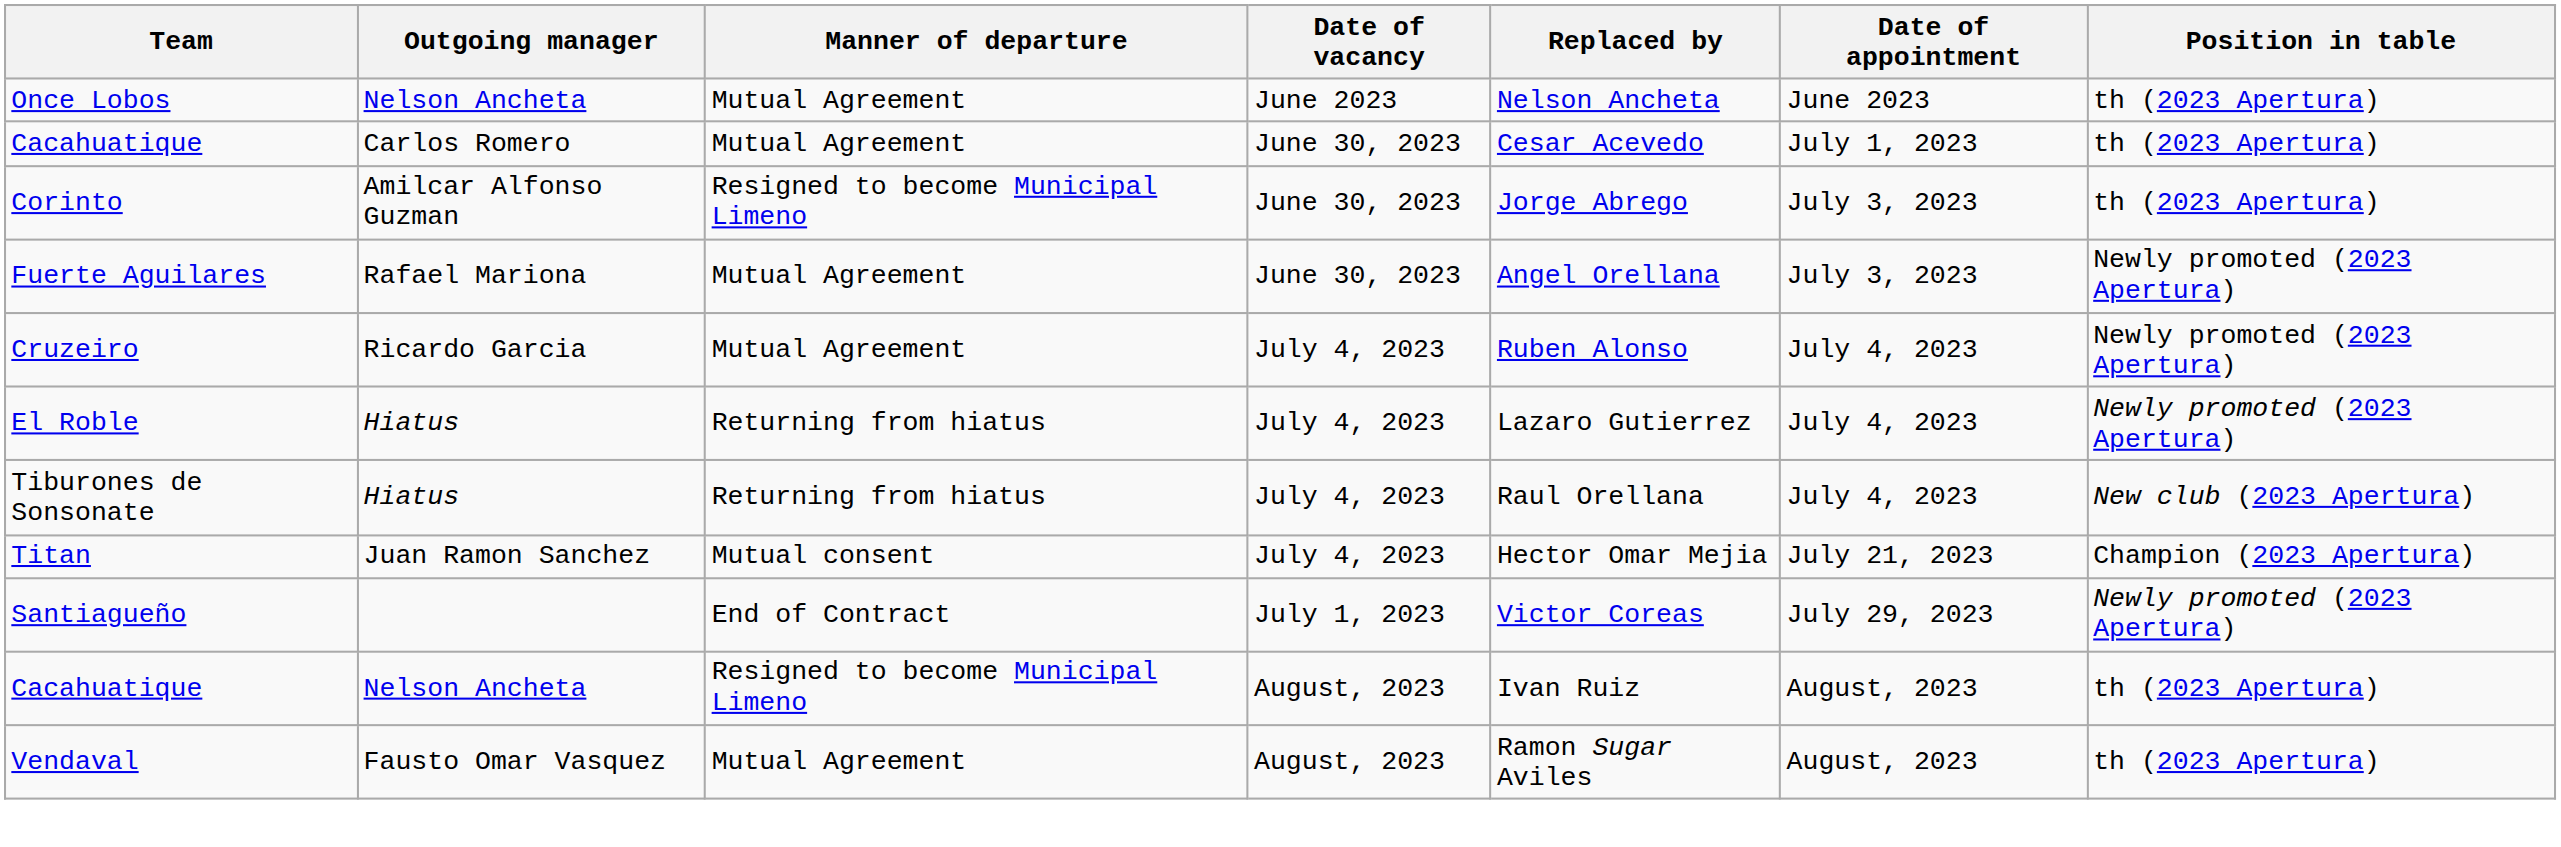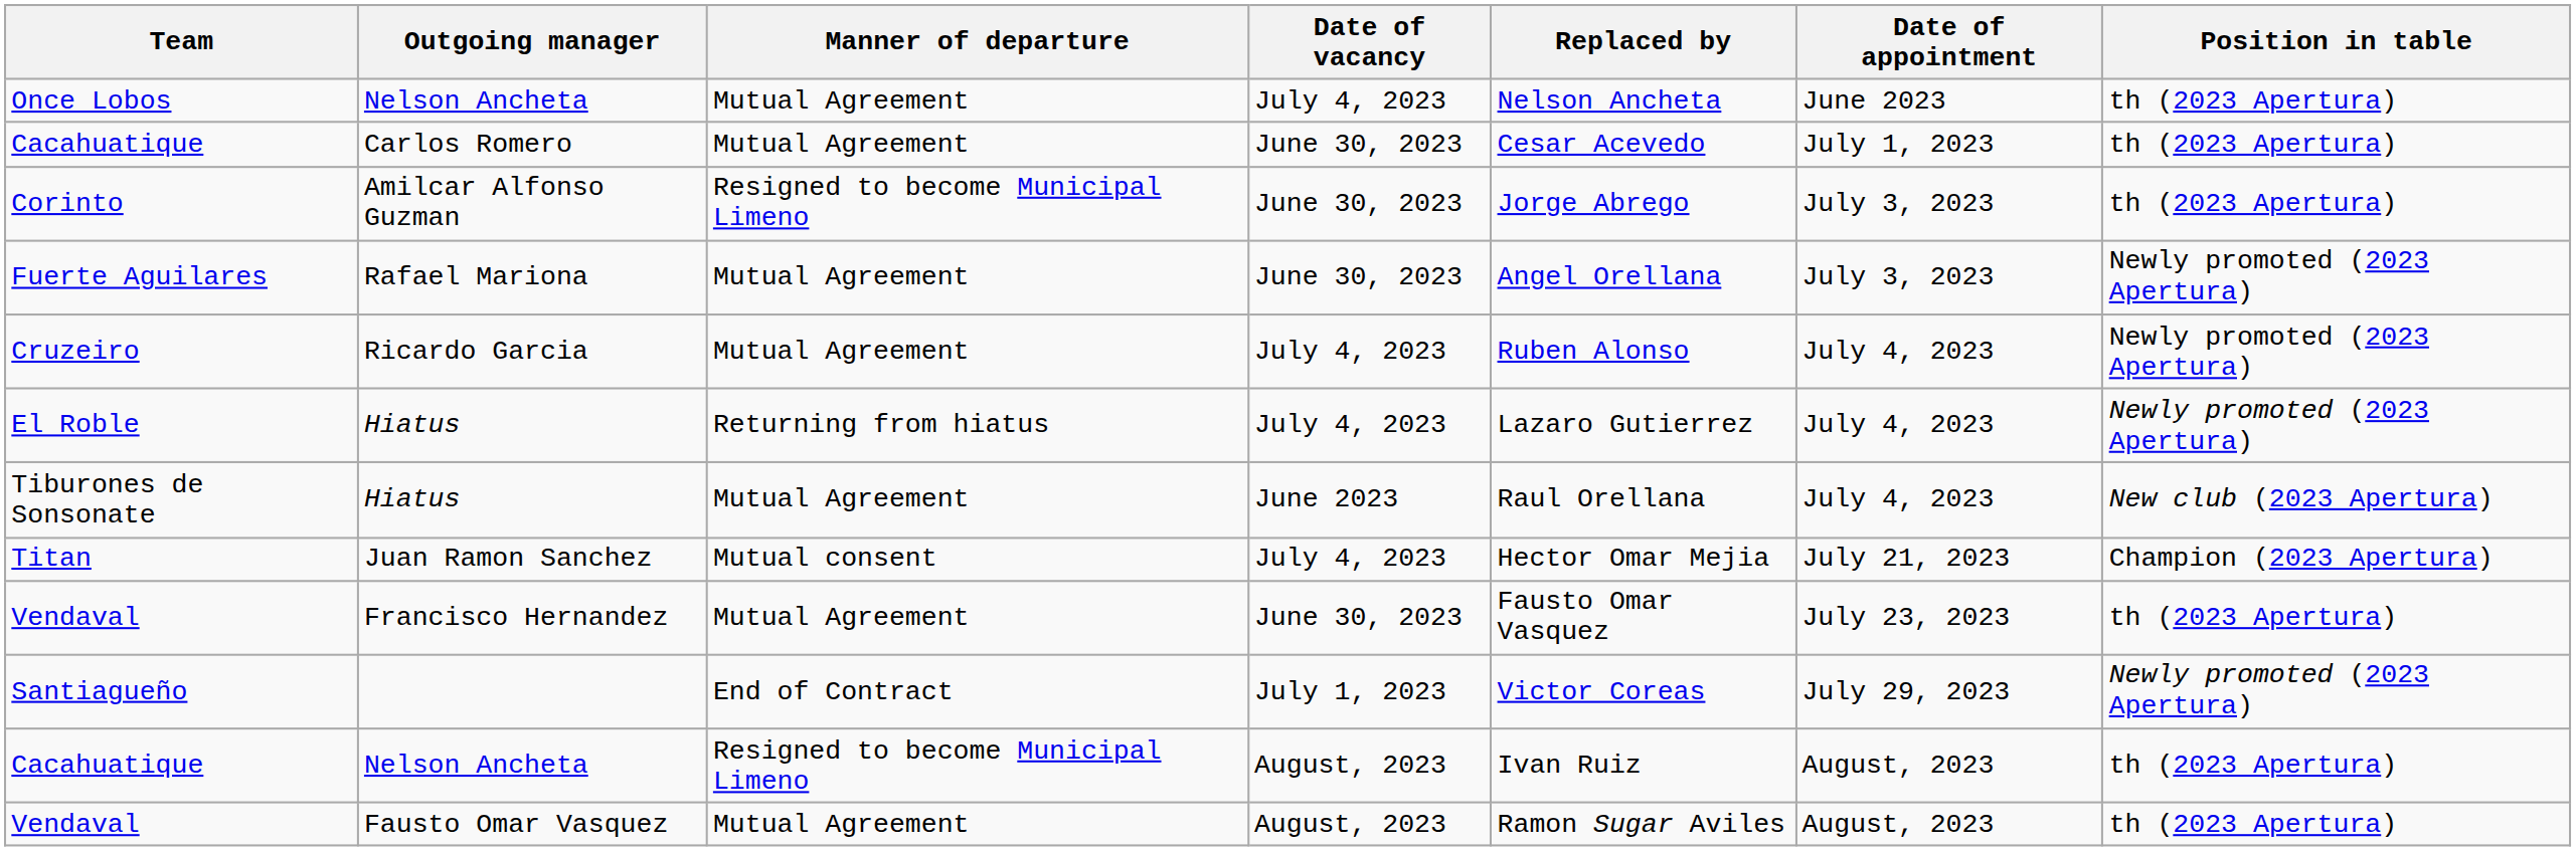Once Lobos | Date of vacancy: June 2023 -> July 4, 2023
Tiburones de Sonsonate | Manner of departure: Returning from hiatus -> Mutual Agreement
Tiburones de Sonsonate | Date of vacancy: July 4, 2023 -> June 2023
+ row: Vendaval | Francisco Hernandez | Mutual Agreement | June 30, 2023 | Fausto Omar Vasquez | July 23, 2023 | th (2023 Apertura)
